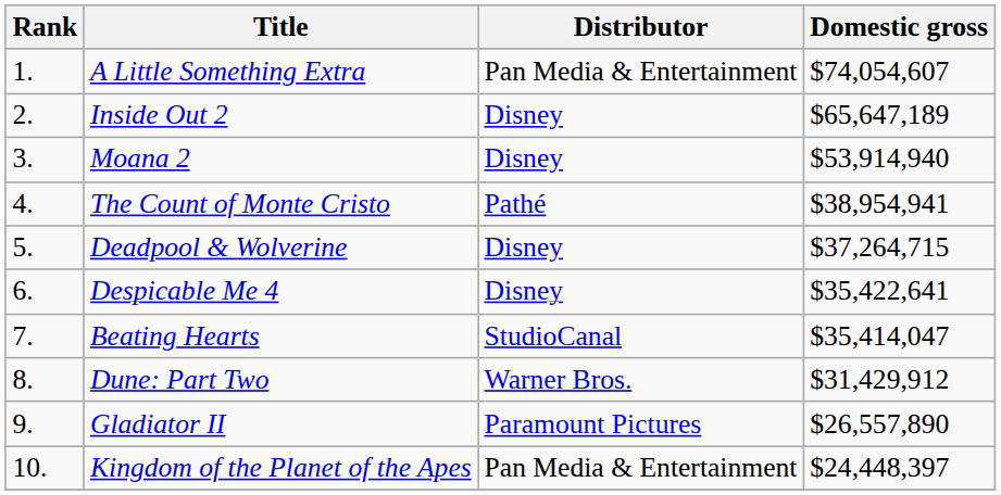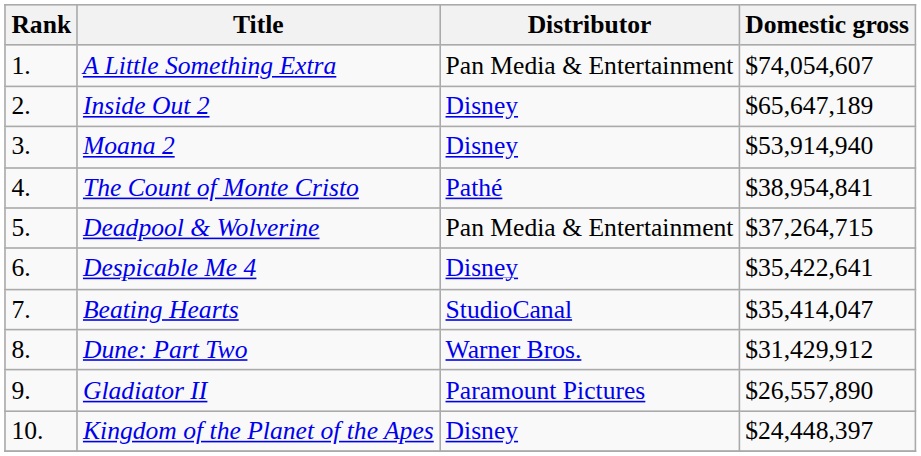The Count of Monte Cristo | Domestic gross: $38,954,941 -> $38,954,841
Deadpool & Wolverine | Distributor: Disney -> Pan Media & Entertainment
Kingdom of the Planet of the Apes | Distributor: Pan Media & Entertainment -> Disney
